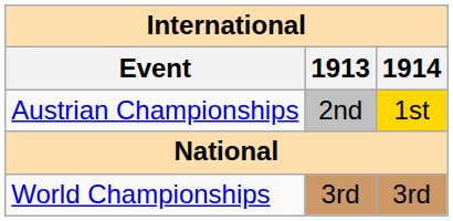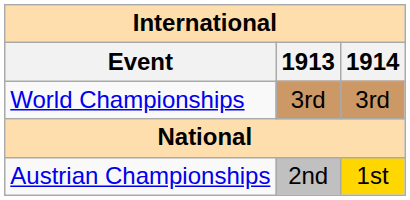rows swapped: World Championships <-> Austrian Championships
